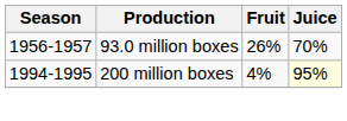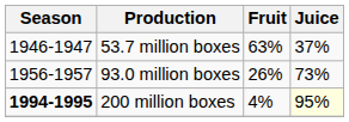+ row: 1946-1947 | 53.7 million boxes | 63% | 37%
93.0 million boxes | Juice: 70% -> 73%
200 million boxes | Season: normal -> bold
